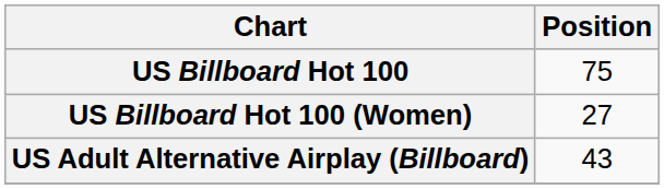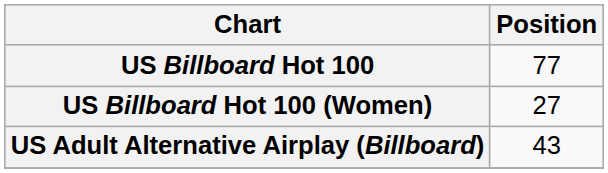US Billboard Hot 100 | Position: 75 -> 77
